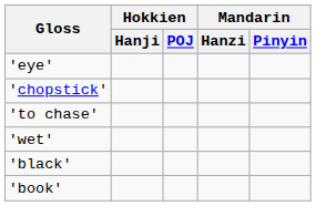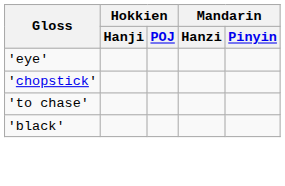- row: 'wet'
- row: 'book'
